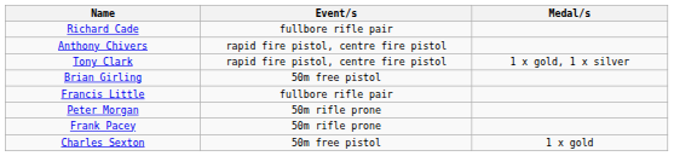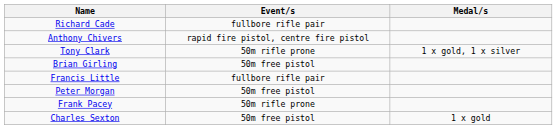Tony Clark | Event/s: rapid fire pistol, centre fire pistol -> 50m rifle prone
Peter Morgan | Event/s: 50m rifle prone -> 50m free pistol
